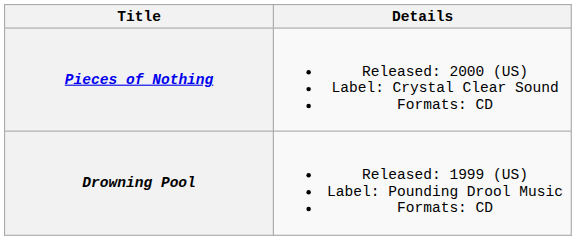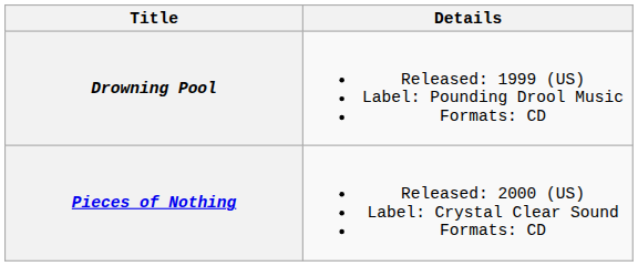rows swapped: Drowning Pool <-> Pieces of Nothing
